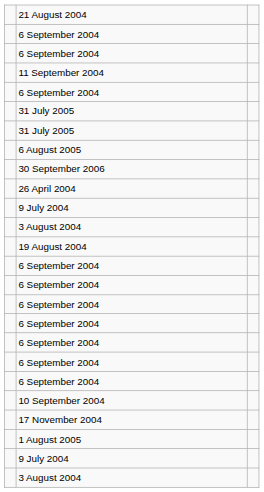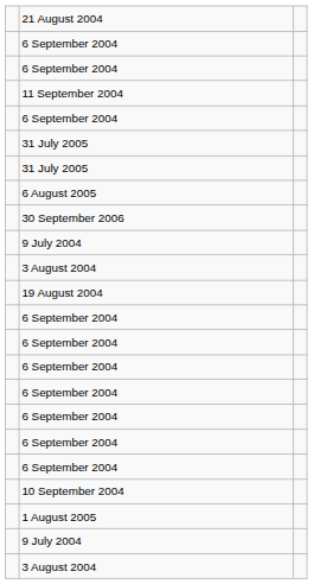- row: 26 April 2004
- row: 17 November 2004
